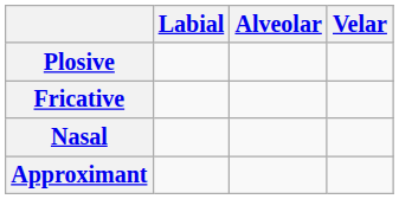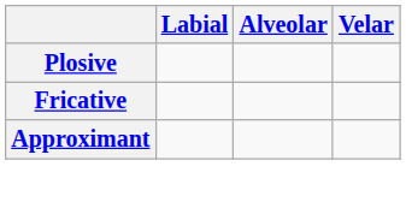- row: Nasal
